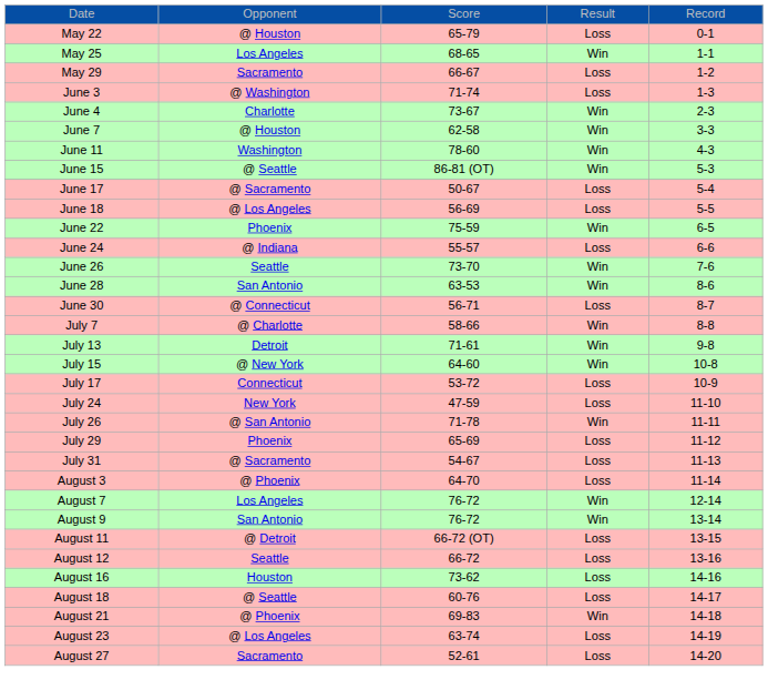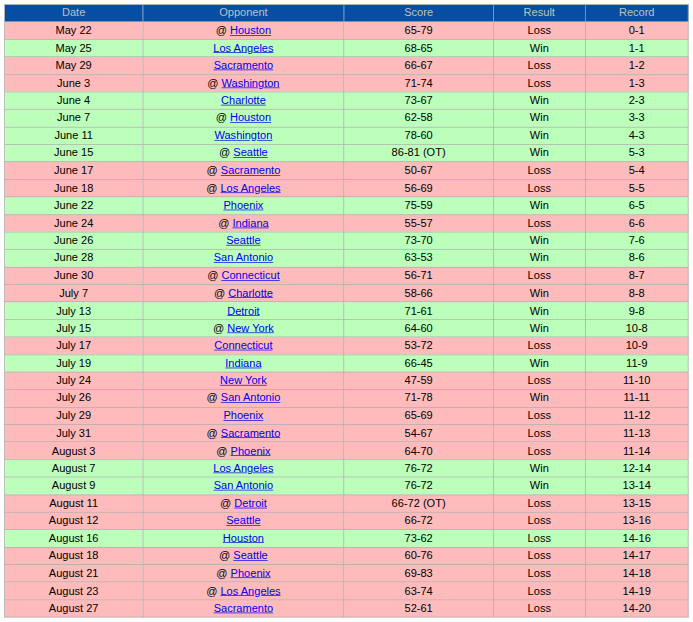+ row: July 19 | Indiana | 66-45 | Win | 11-9
August 21 | column 4: Win -> Loss
